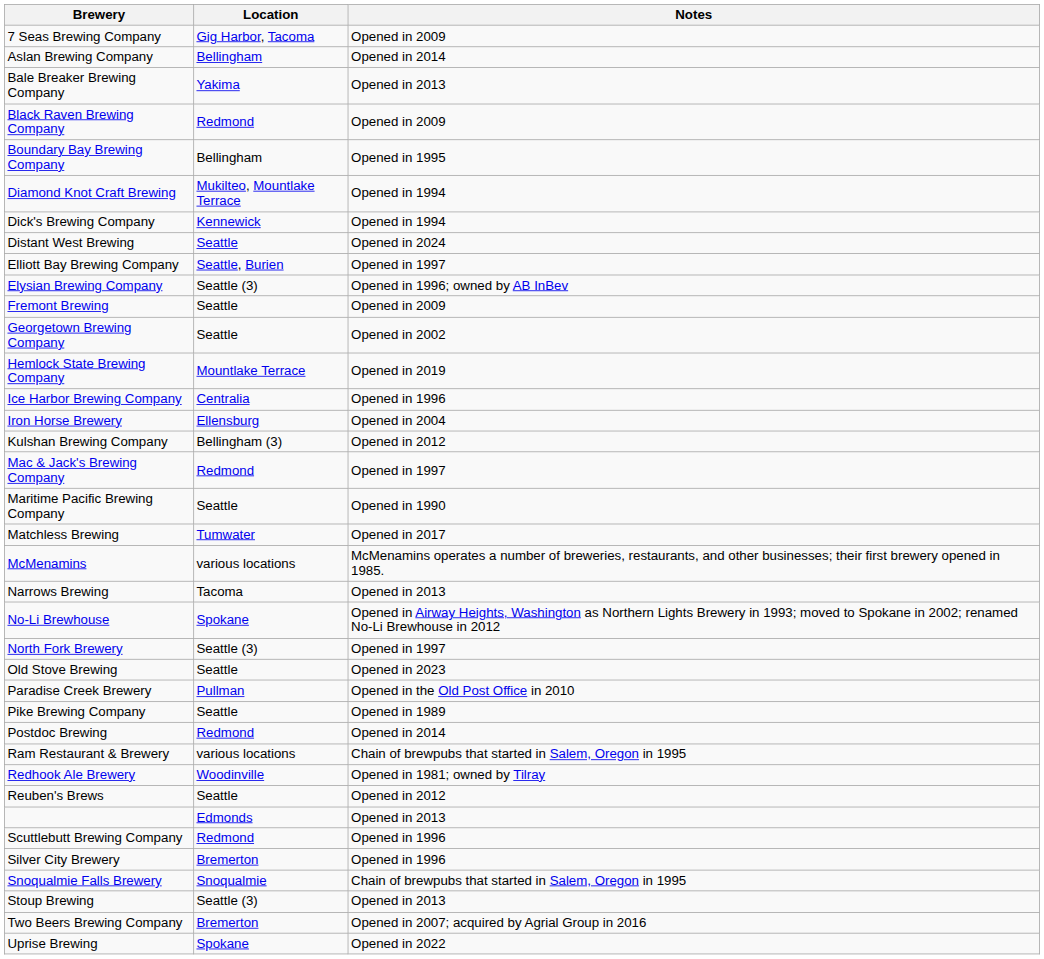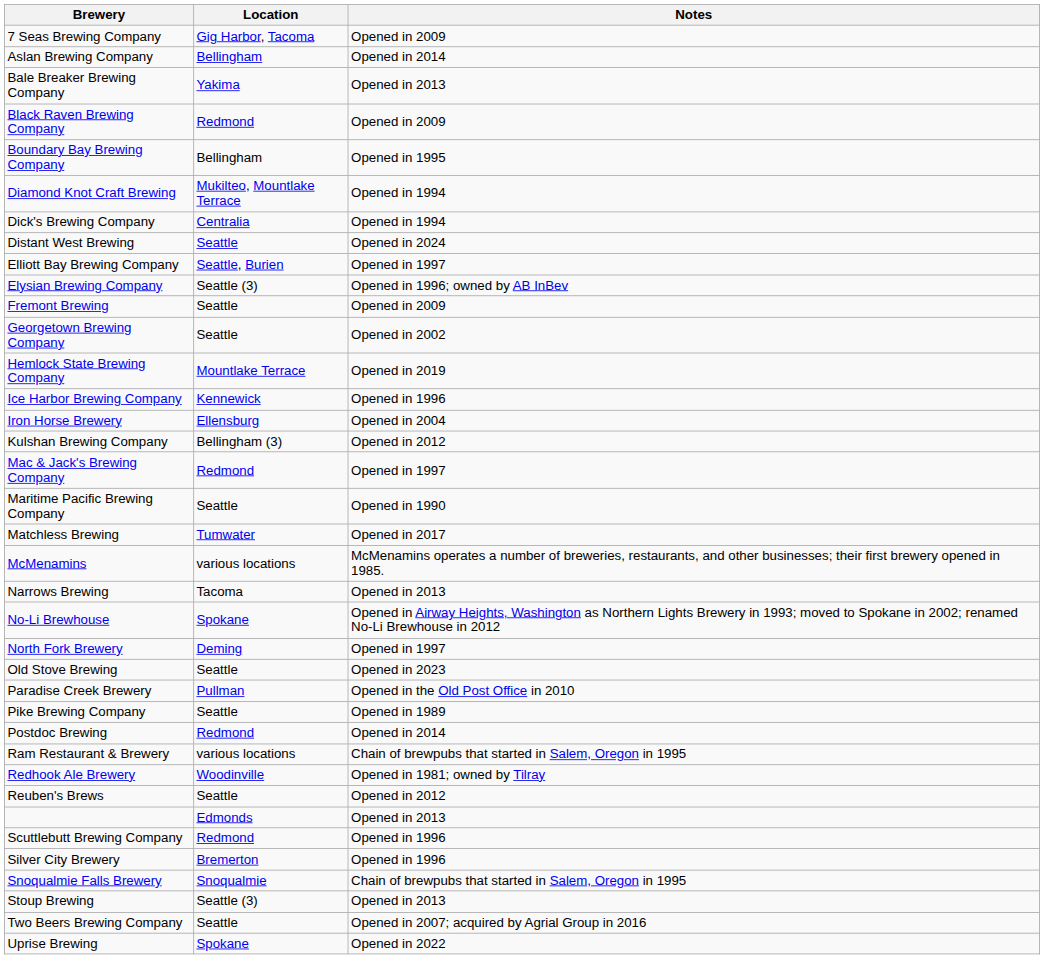Dick's Brewing Company | Location: Kennewick -> Centralia
Ice Harbor Brewing Company | Location: Centralia -> Kennewick
North Fork Brewery | Location: Seattle (3) -> Deming
Two Beers Brewing Company | Location: Bremerton -> Seattle
